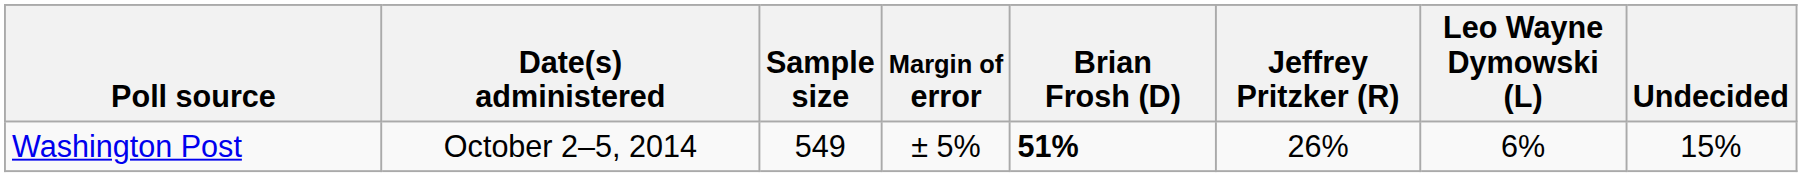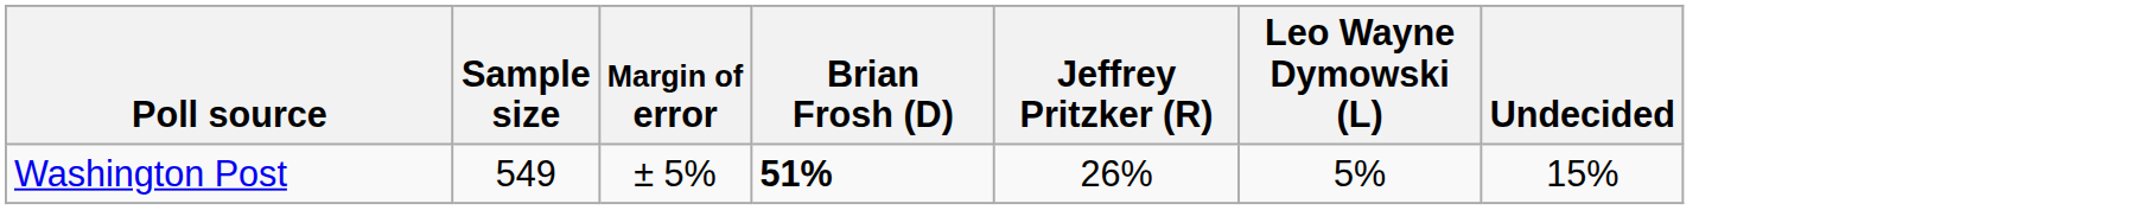- column: Date(s) administered | October 2–5, 2014
Washington Post | Leo Wayne Dymowski (L): 6% -> 5%
